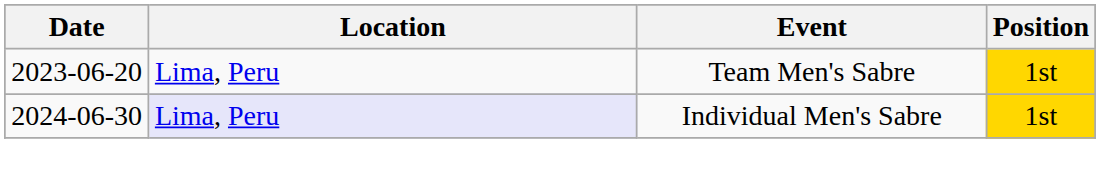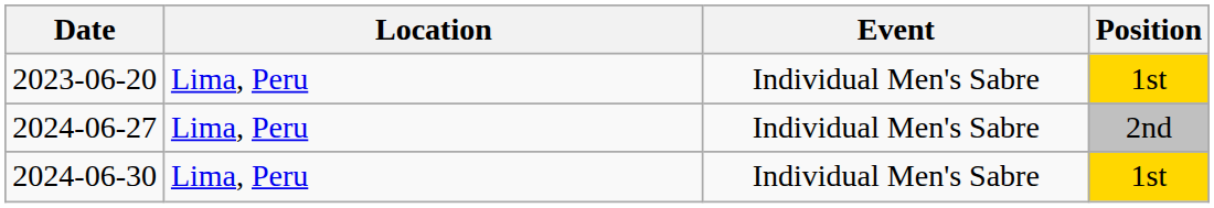2023-06-20 | Event: Team Men's Sabre -> Individual Men's Sabre
+ row: 2024-06-27 | Lima, Peru | Individual Men's Sabre | 2nd
2024-06-30 | Location: lavender background -> no background
